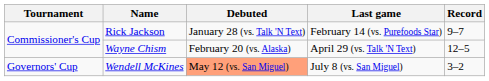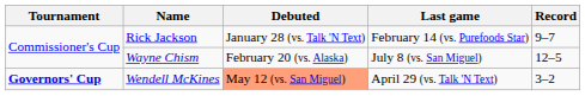Wayne Chism | Last game: April 29 (vs. Talk 'N Text) -> July 8 (vs. San Miguel)
Wendell McKines | Tournament: normal -> bold
Wendell McKines | Last game: July 8 (vs. San Miguel) -> April 29 (vs. Talk 'N Text)
